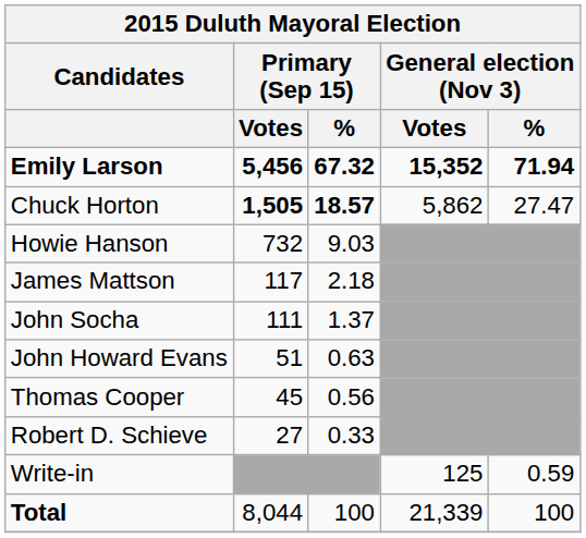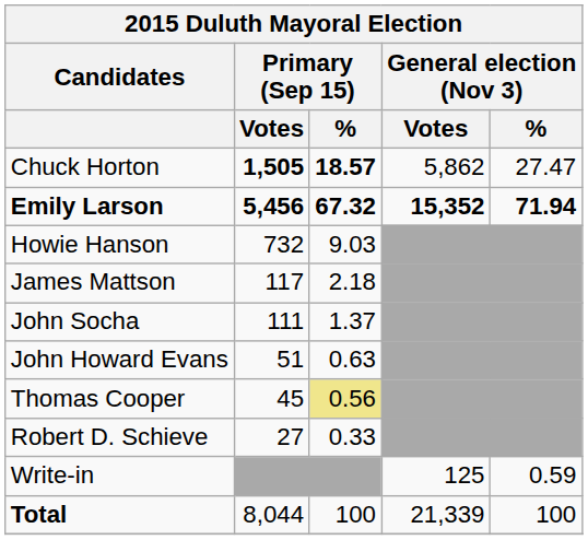rows swapped: Emily Larson <-> Chuck Horton
Thomas Cooper | Primary (Sep 15) / %: no background -> khaki background
